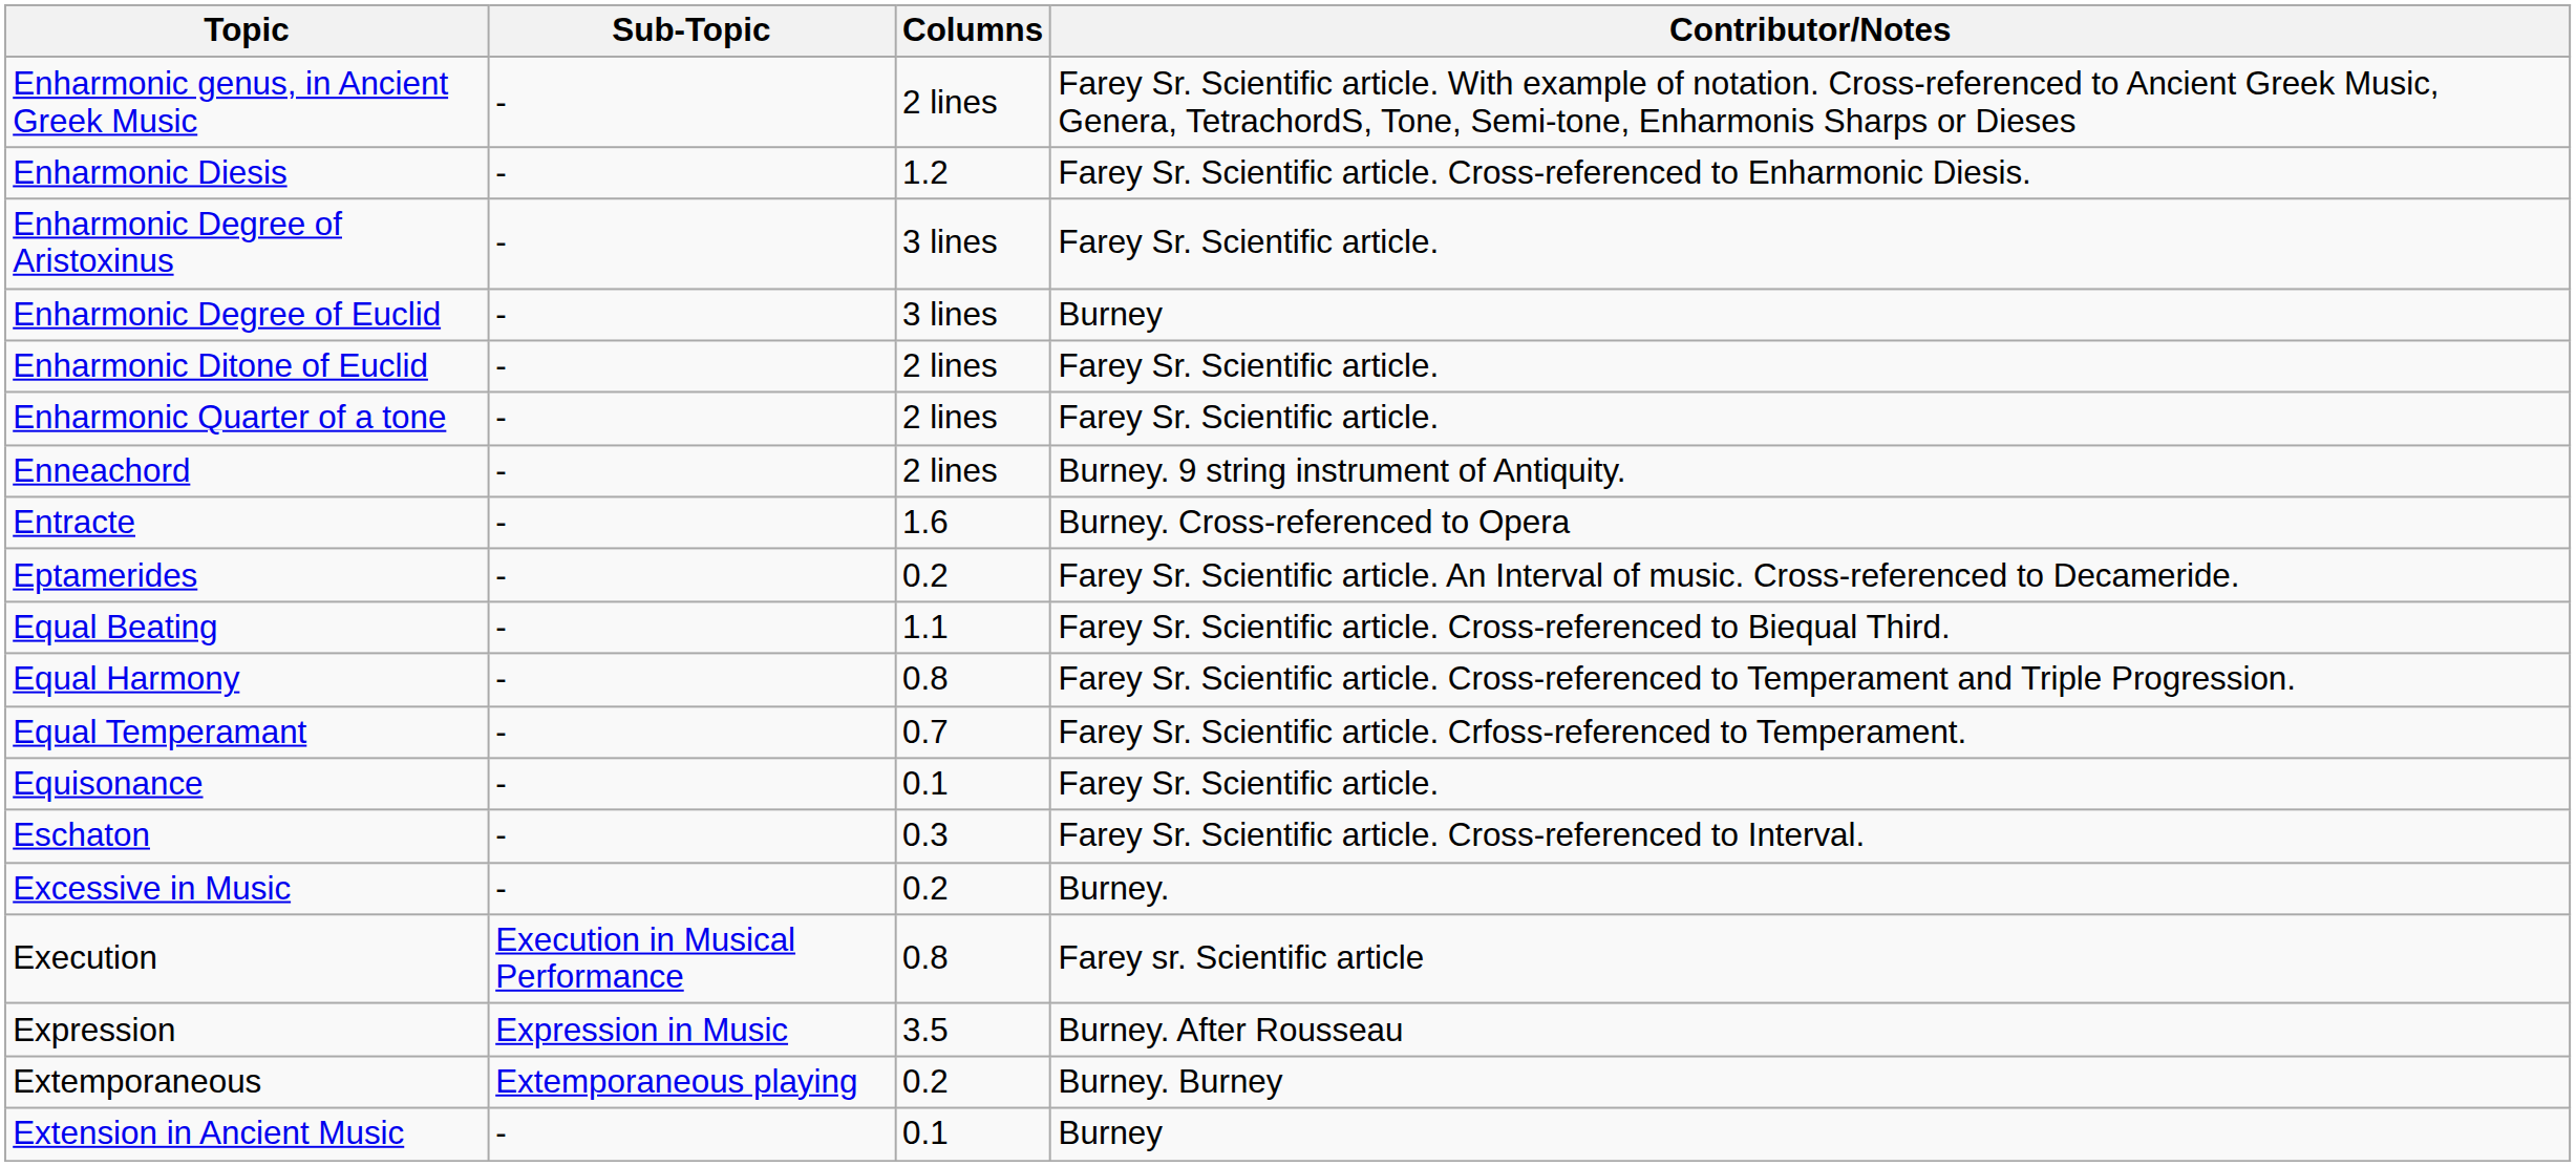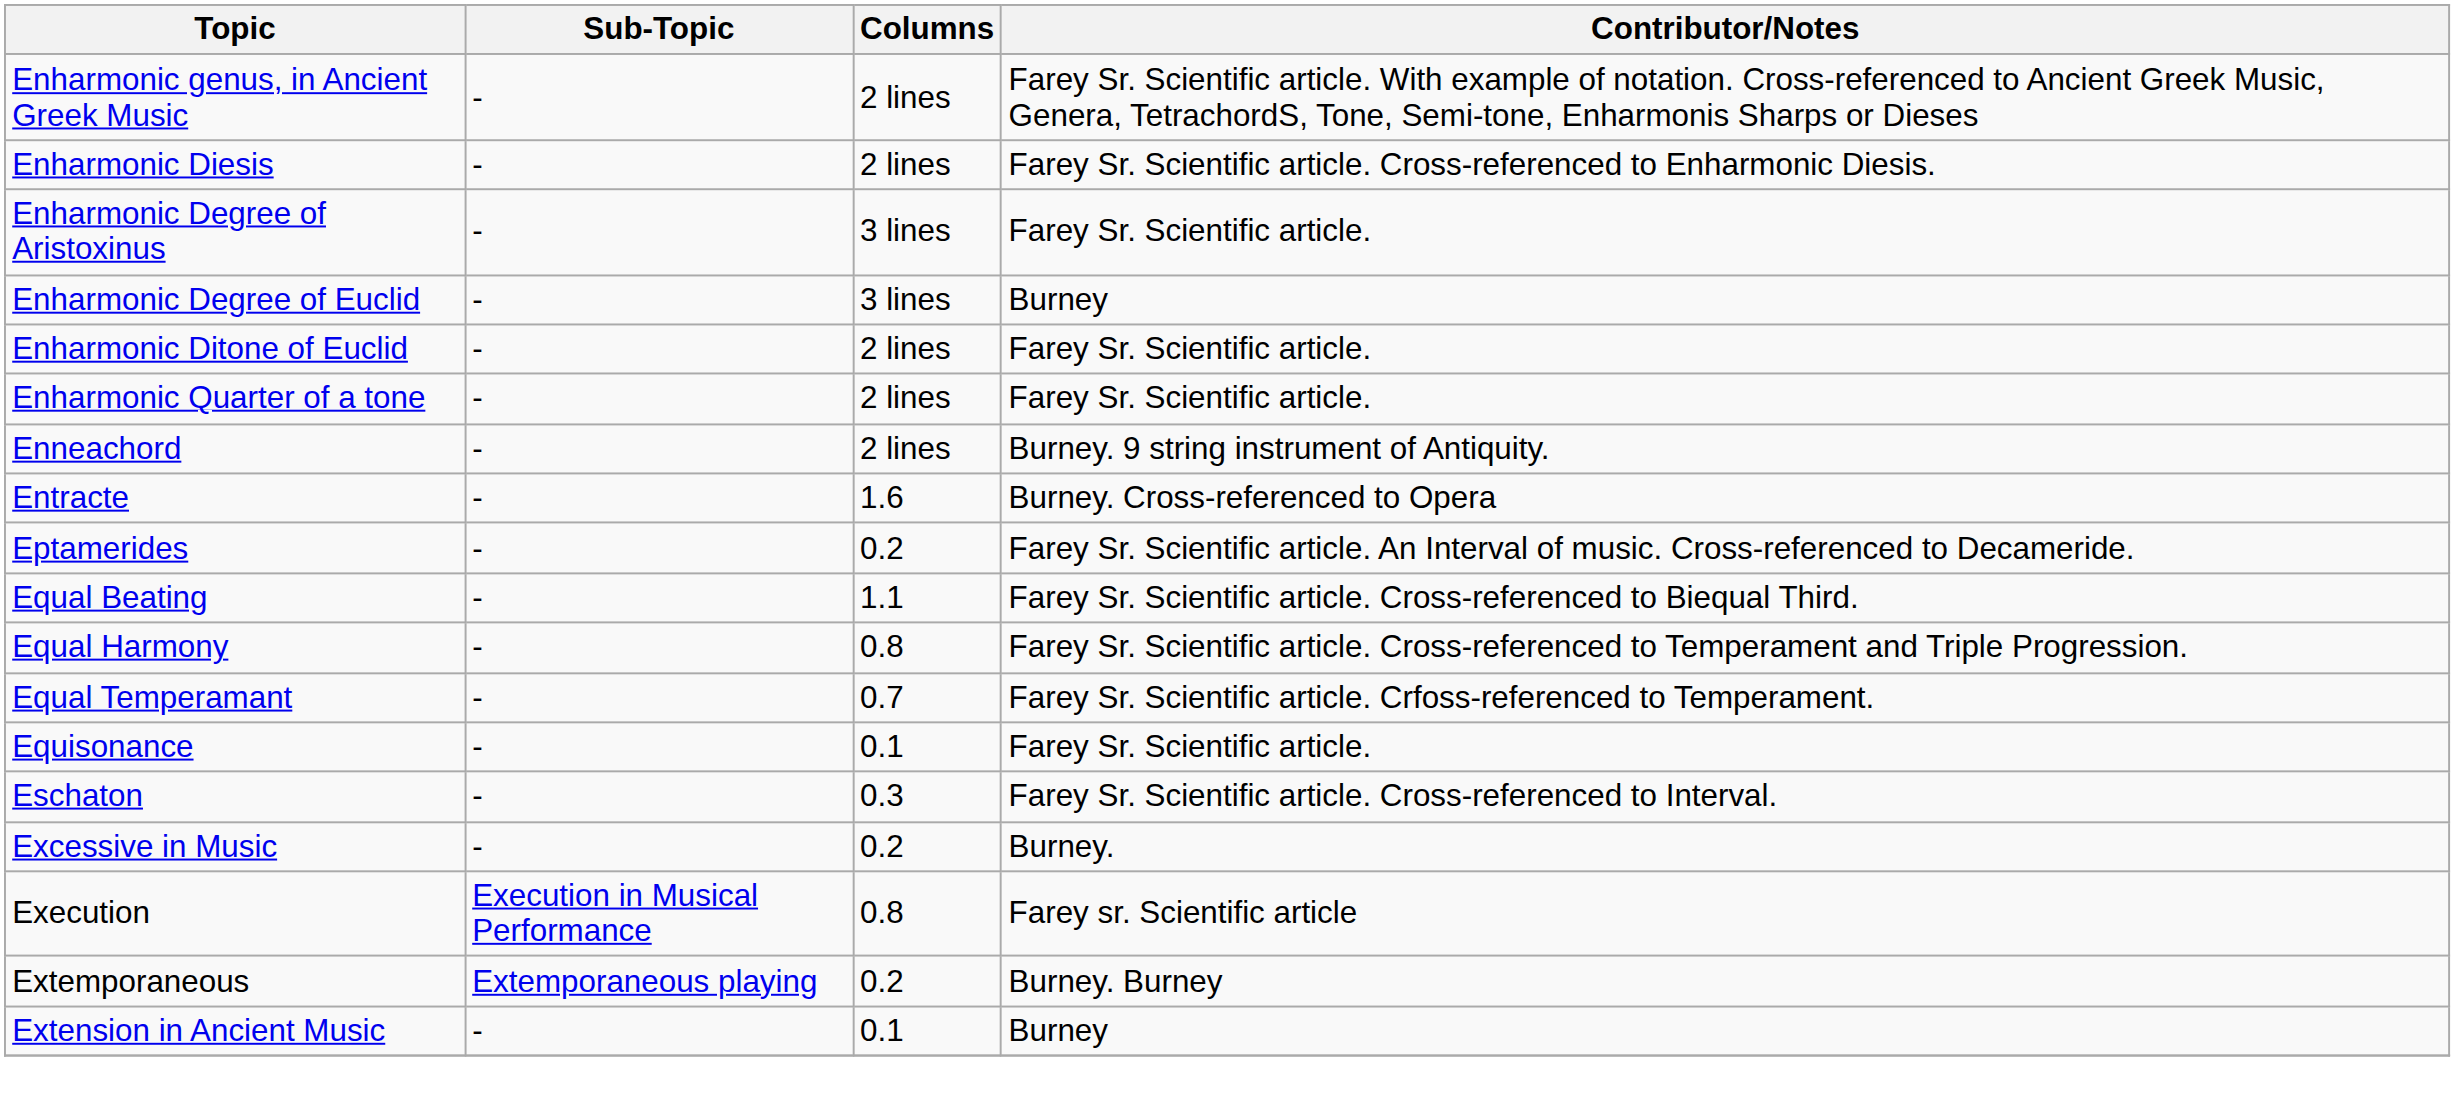Enharmonic Diesis | Columns: 1.2 -> 2 lines
- row: Expression | Expression in Music | 3.5 | Burney. After Rousseau
